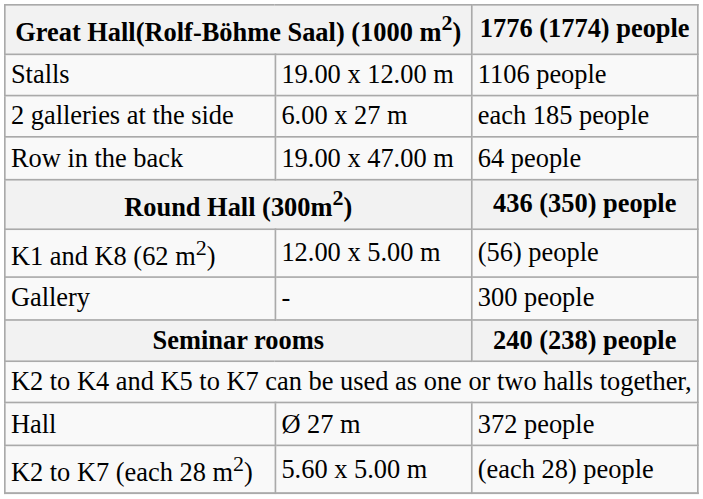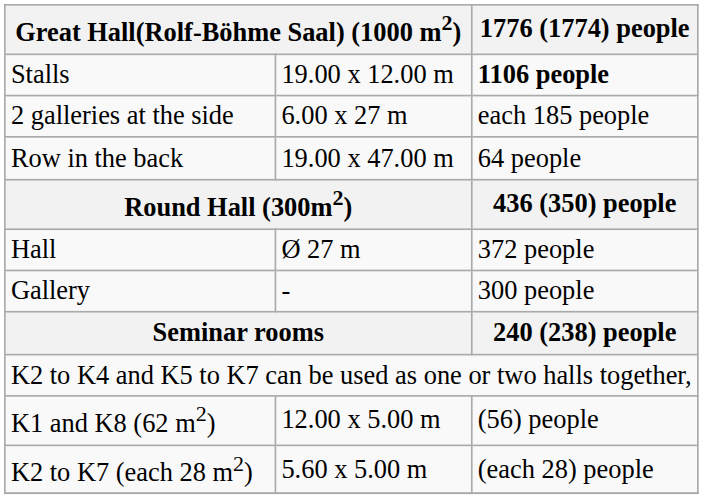Stalls | 1776 (1774) people: normal -> bold
rows swapped: Hall <-> K1 and K8 (62 m2)
